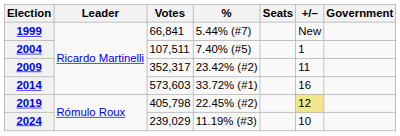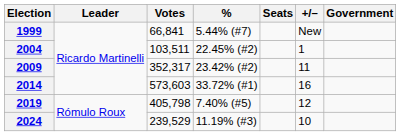2004 | Votes: 107,511 -> 103,511
2004 | %: 7.40% (#5) -> 22.45% (#2)
2019 | %: 22.45% (#2) -> 7.40% (#5)
2019 | +/–: khaki background -> no background
2024 | Votes: 239,029 -> 239,529
